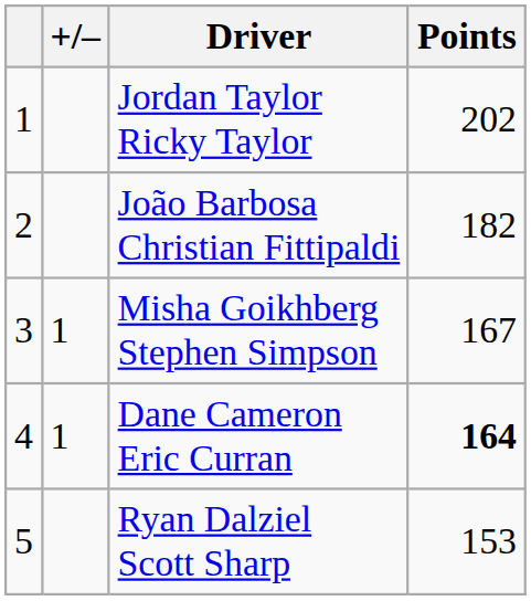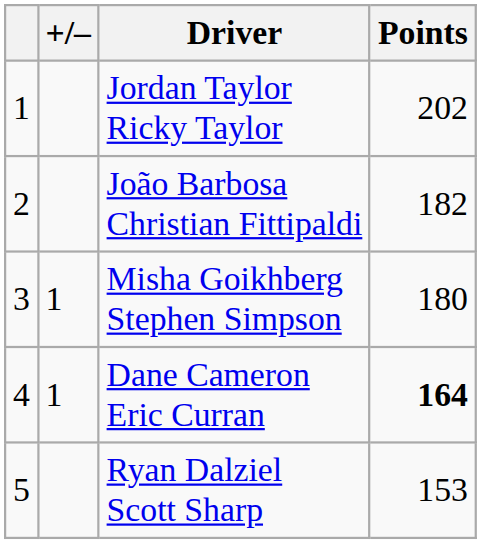Misha Goikhberg Stephen Simpson | Points: 167 -> 180
